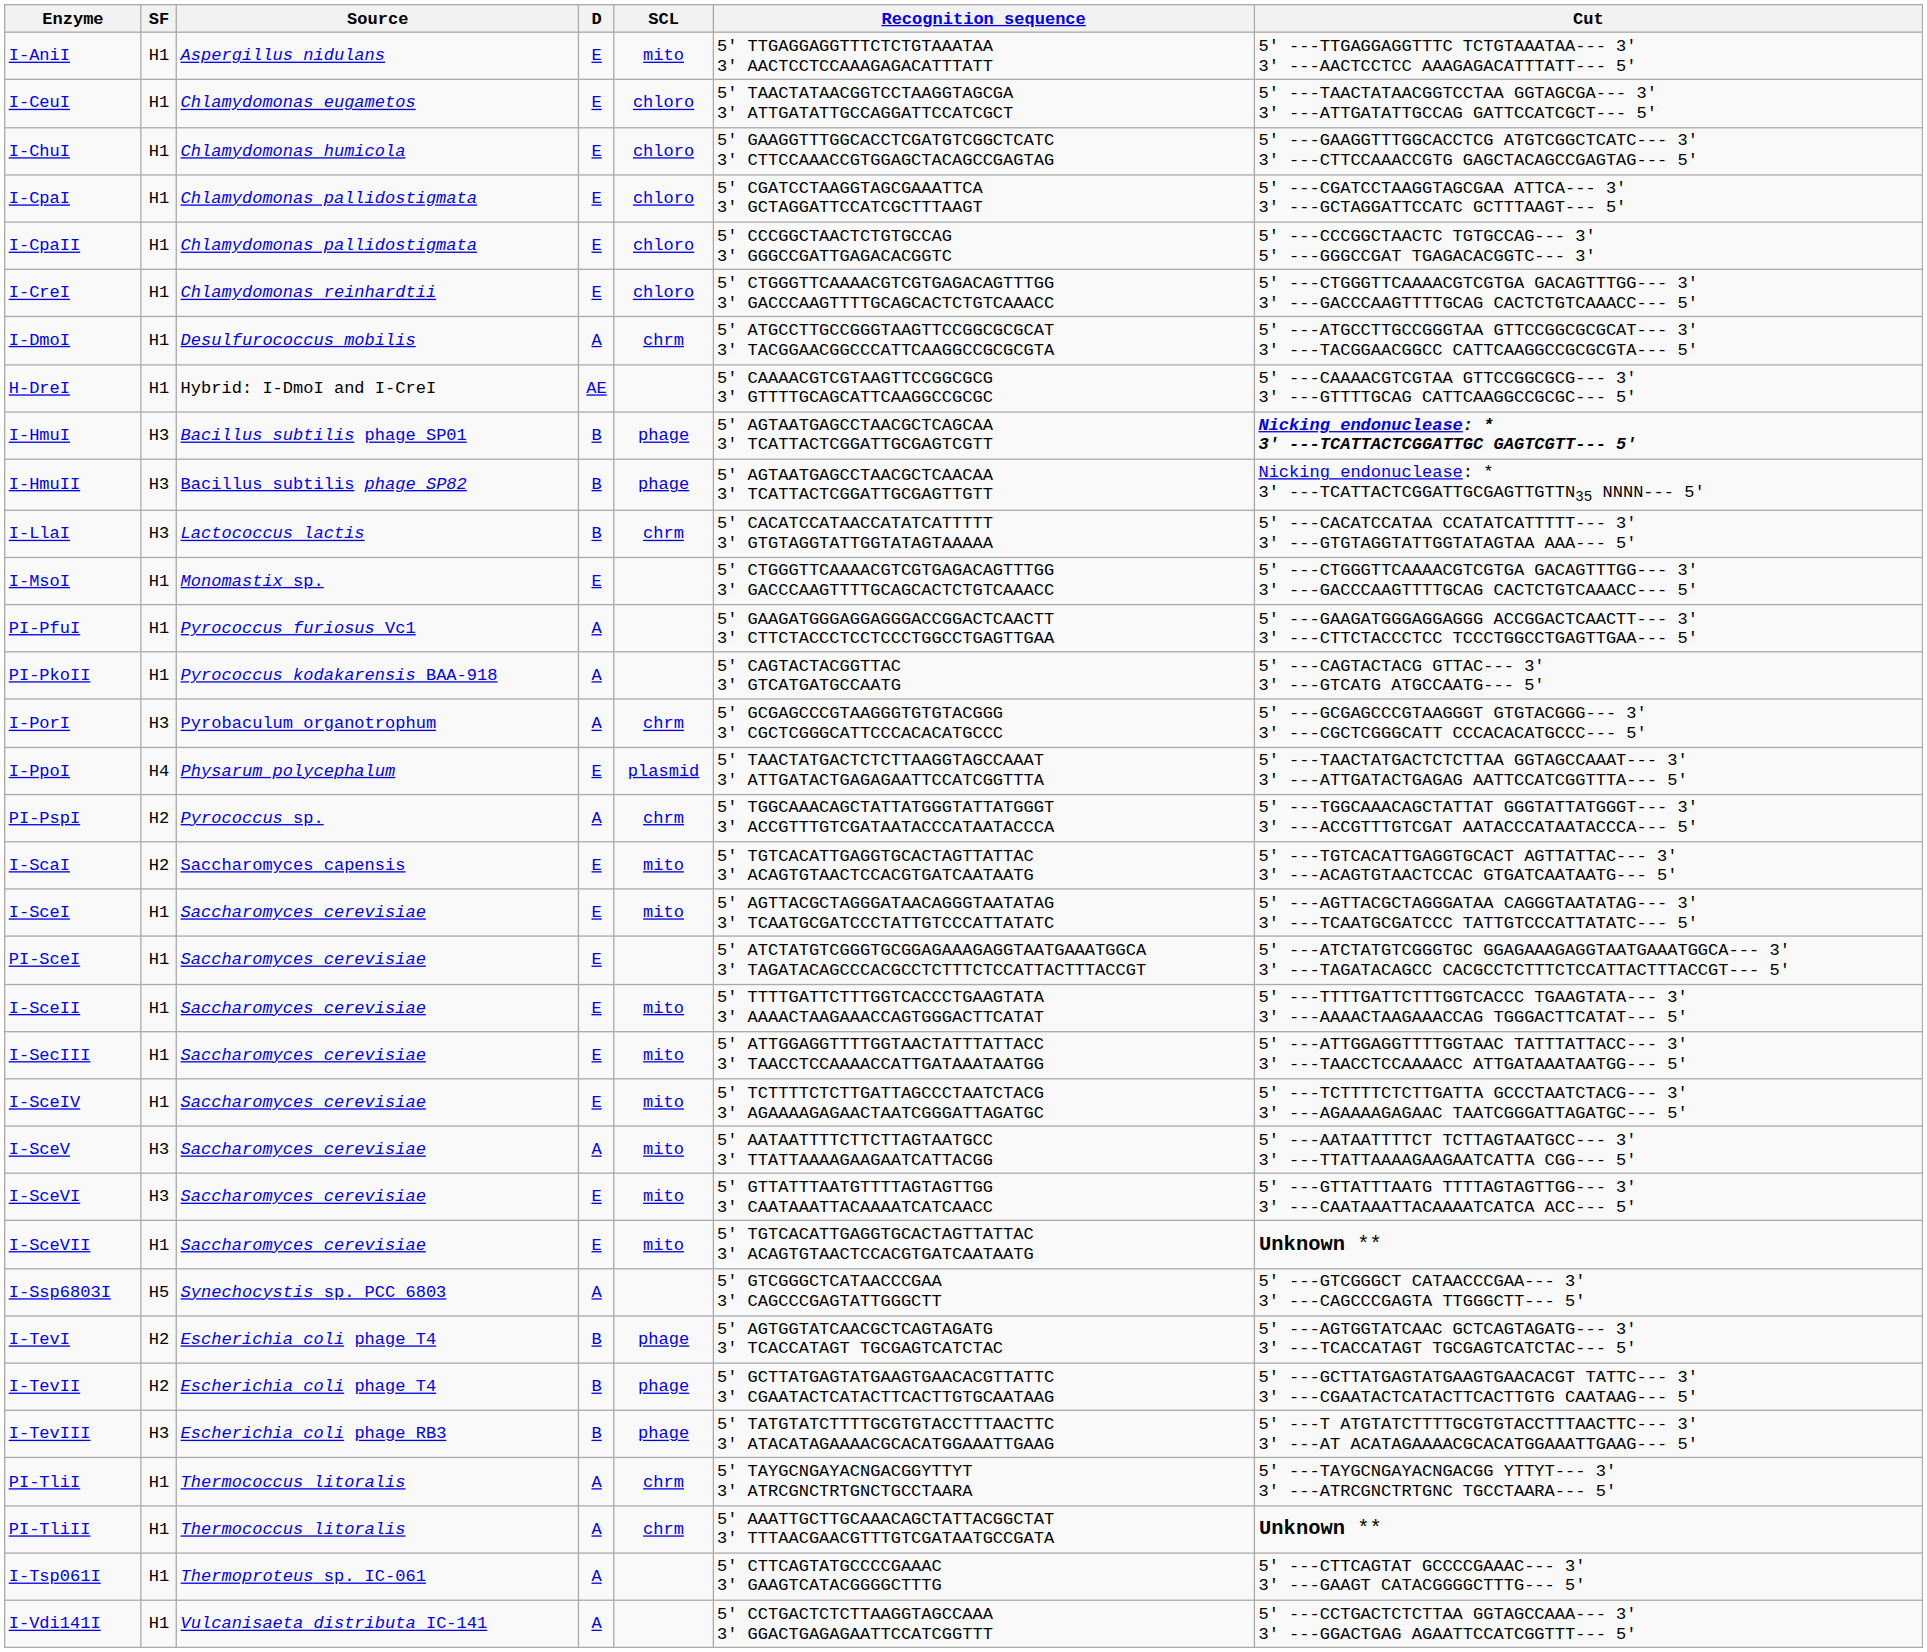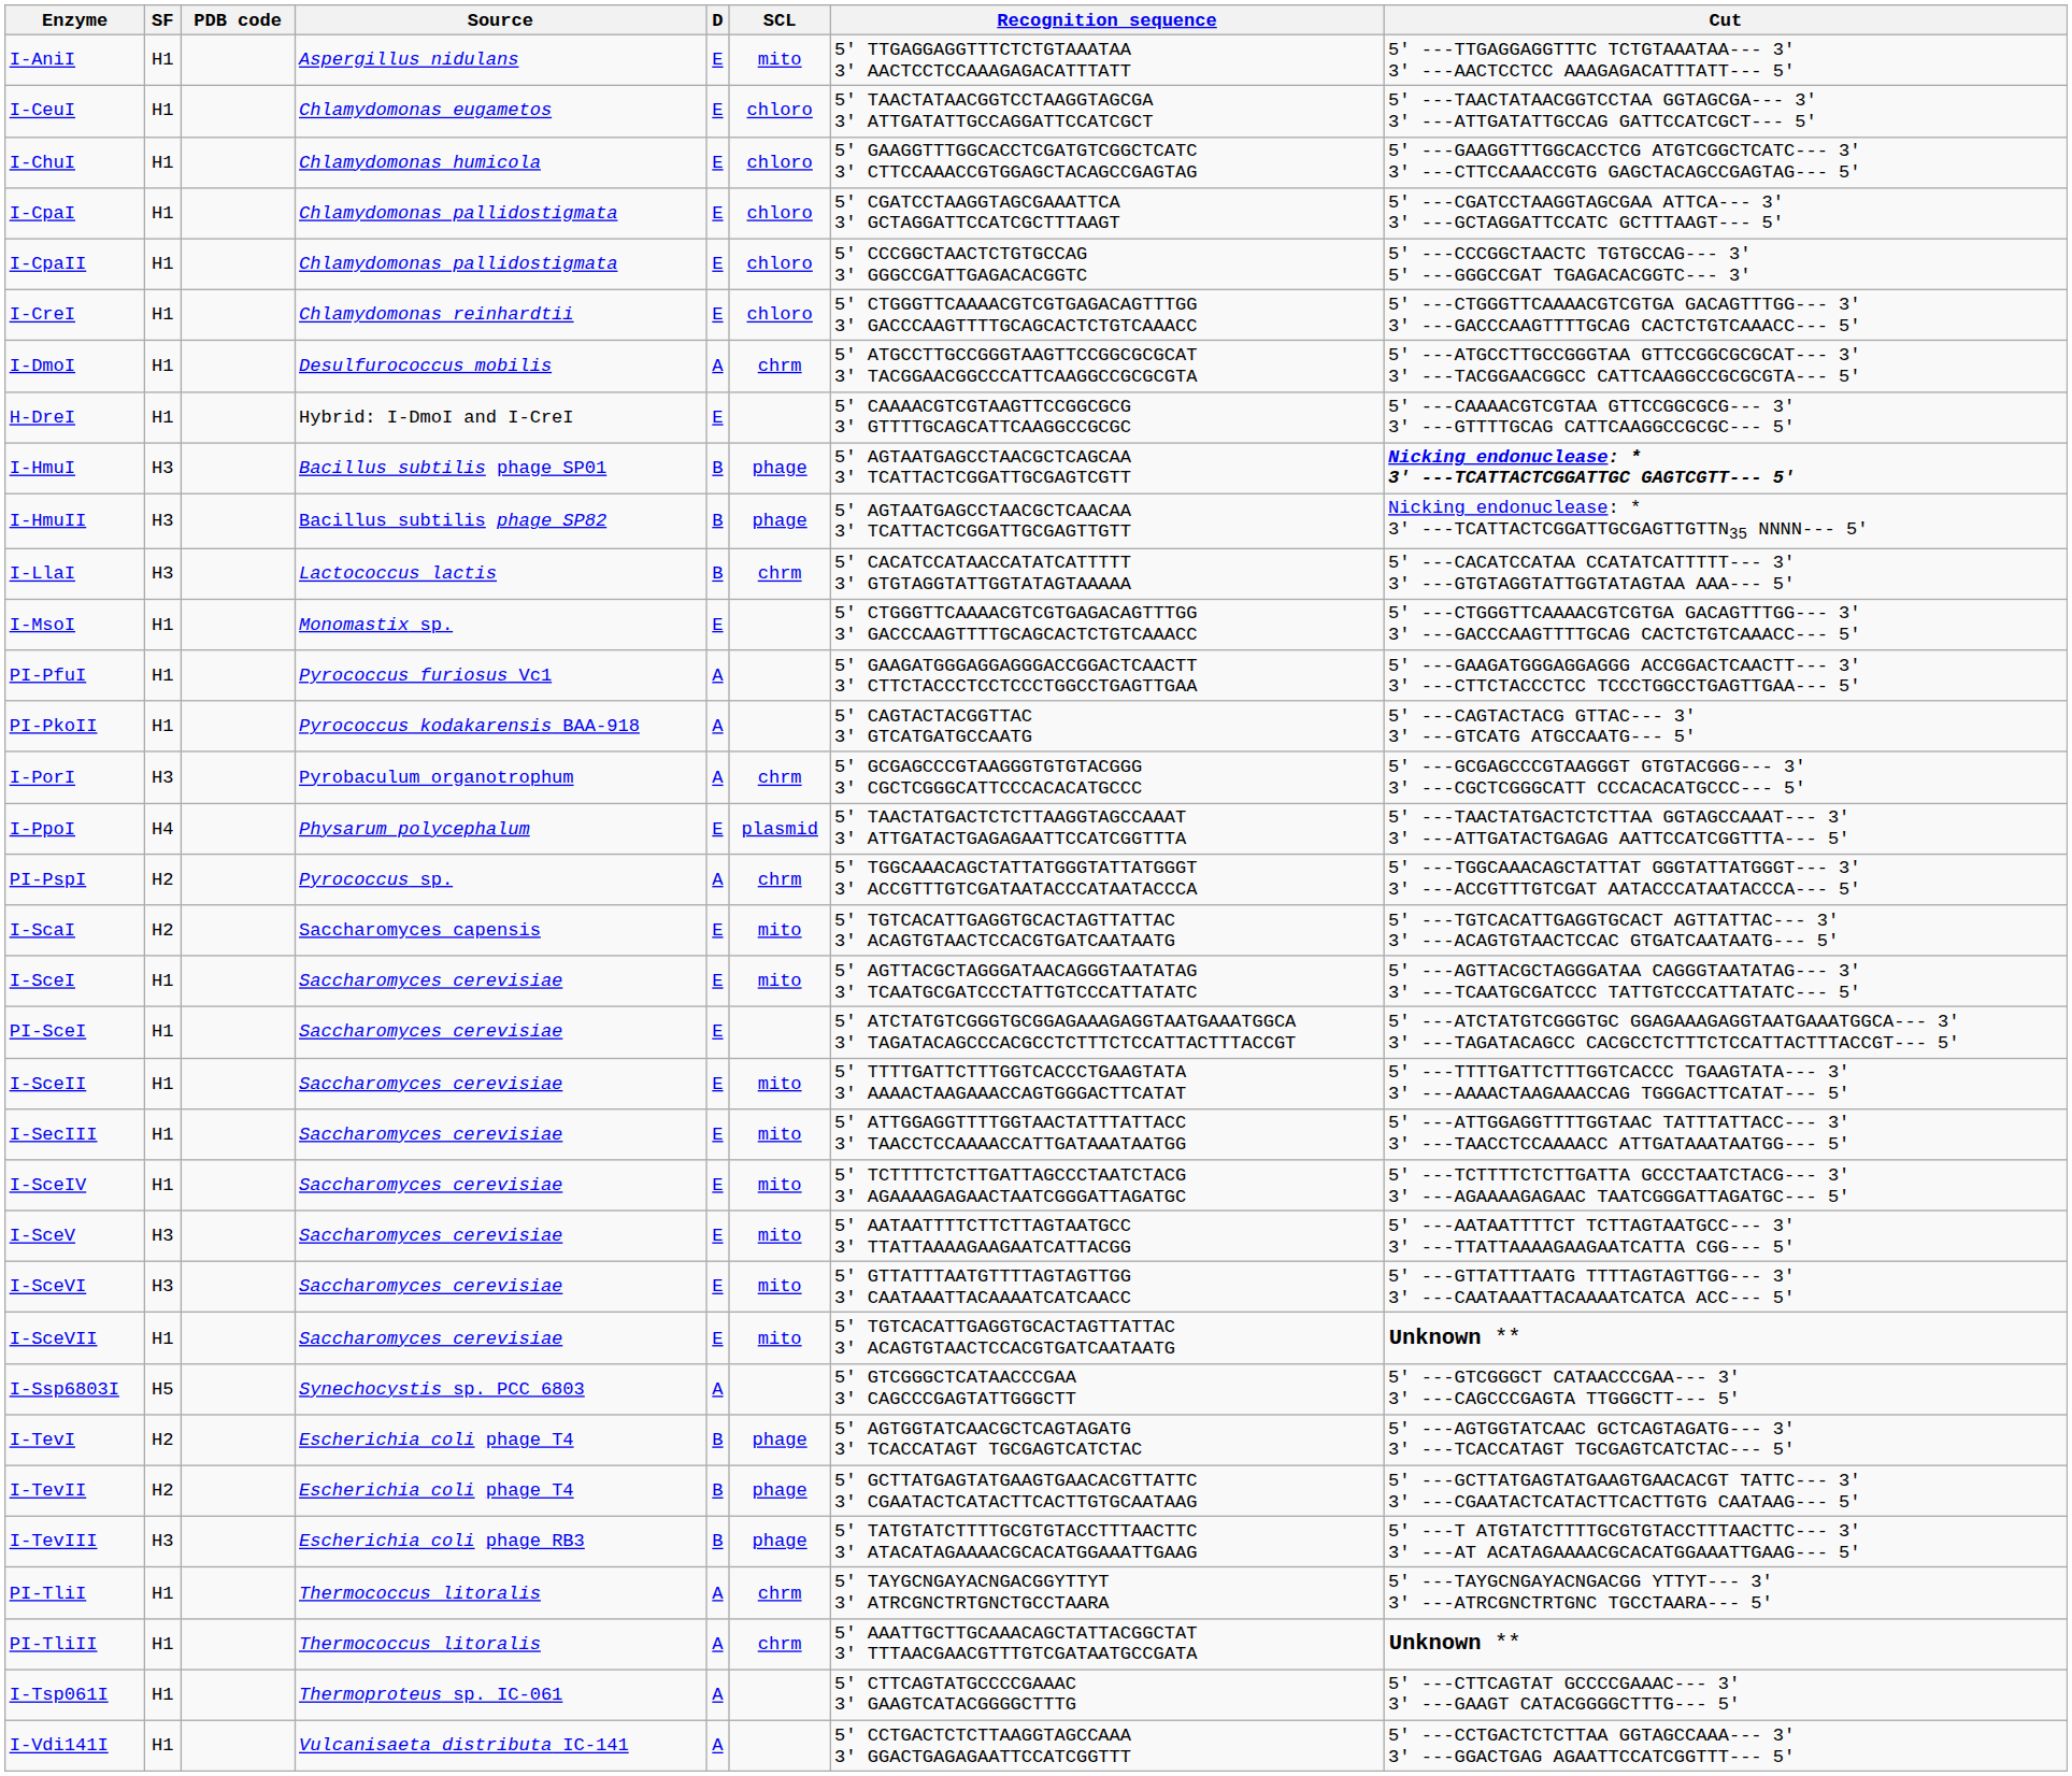+ column: PDB code
H-DreI | D: AE -> E
I-SceV | D: A -> E
